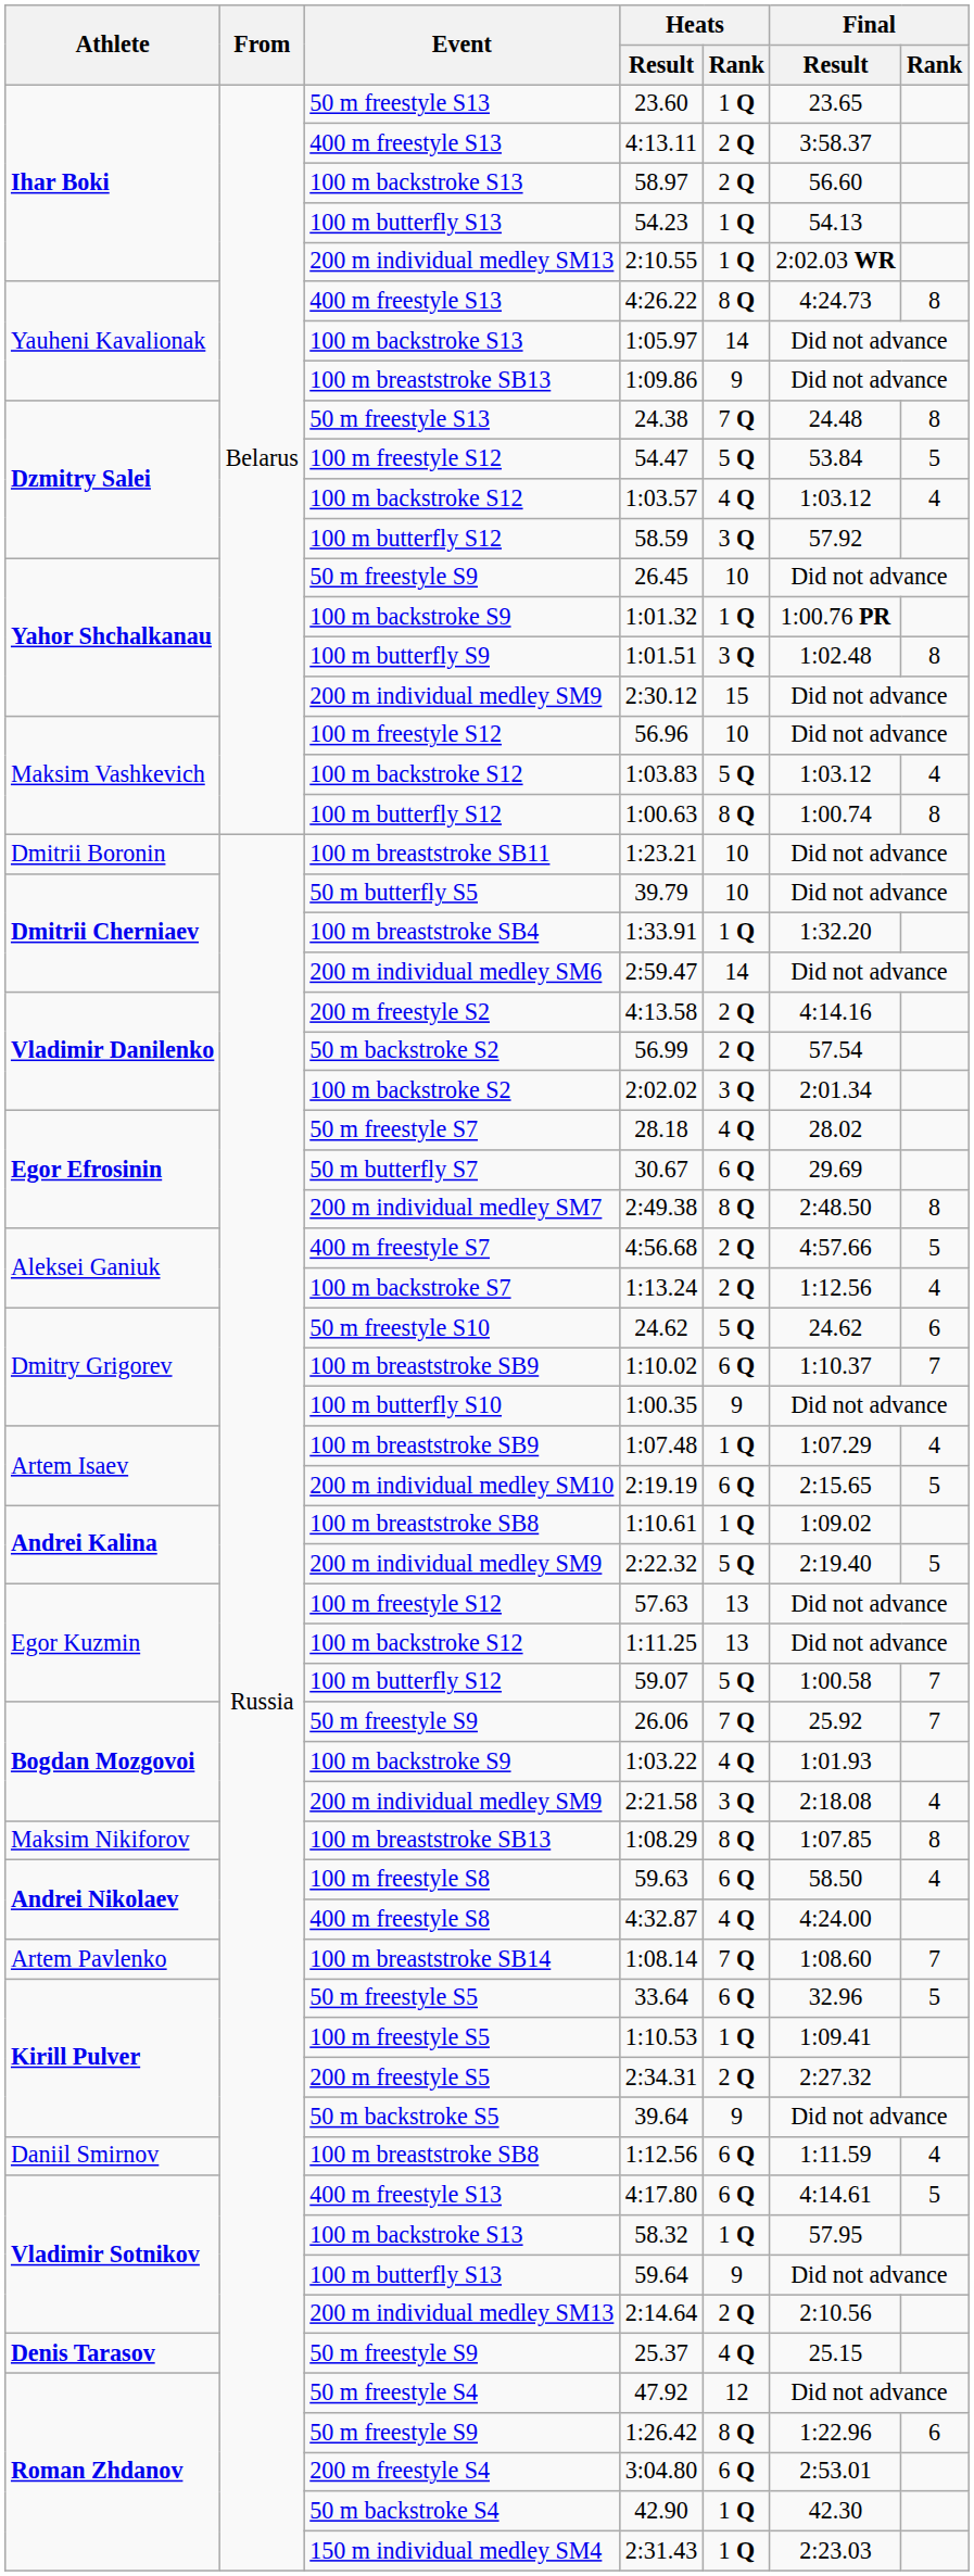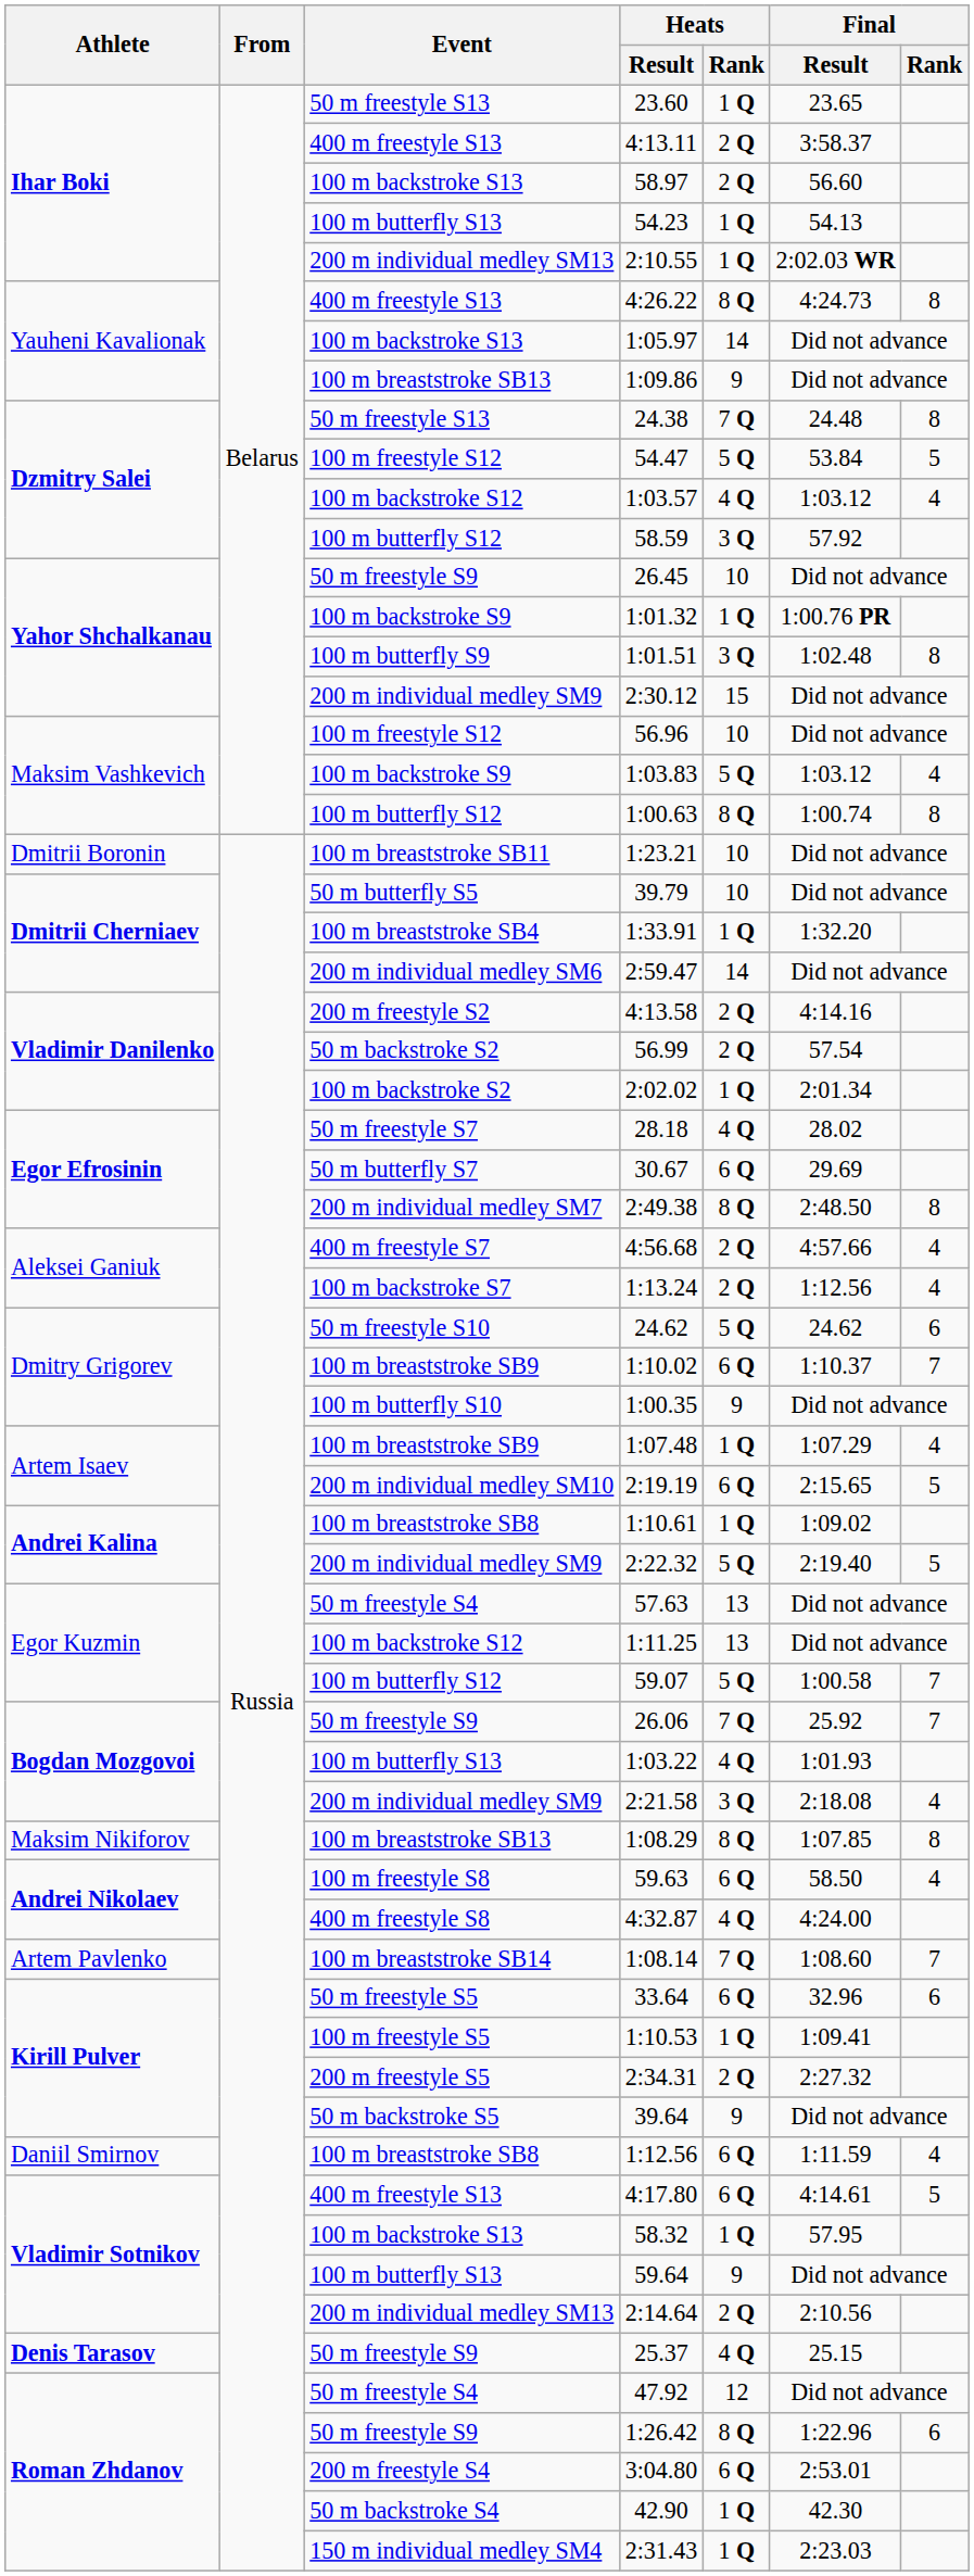1:03.83 | Event: 100 m backstroke S12 -> 100 m backstroke S9
2:02.02 | Heats / Rank: 3 Q -> 1 Q
4:56.68 | Final / Rank: 5 -> 4
57.63 | Event: 100 m freestyle S12 -> 50 m freestyle S4
1:03.22 | Event: 100 m backstroke S9 -> 100 m butterfly S13
33.64 | Final / Rank: 5 -> 6
